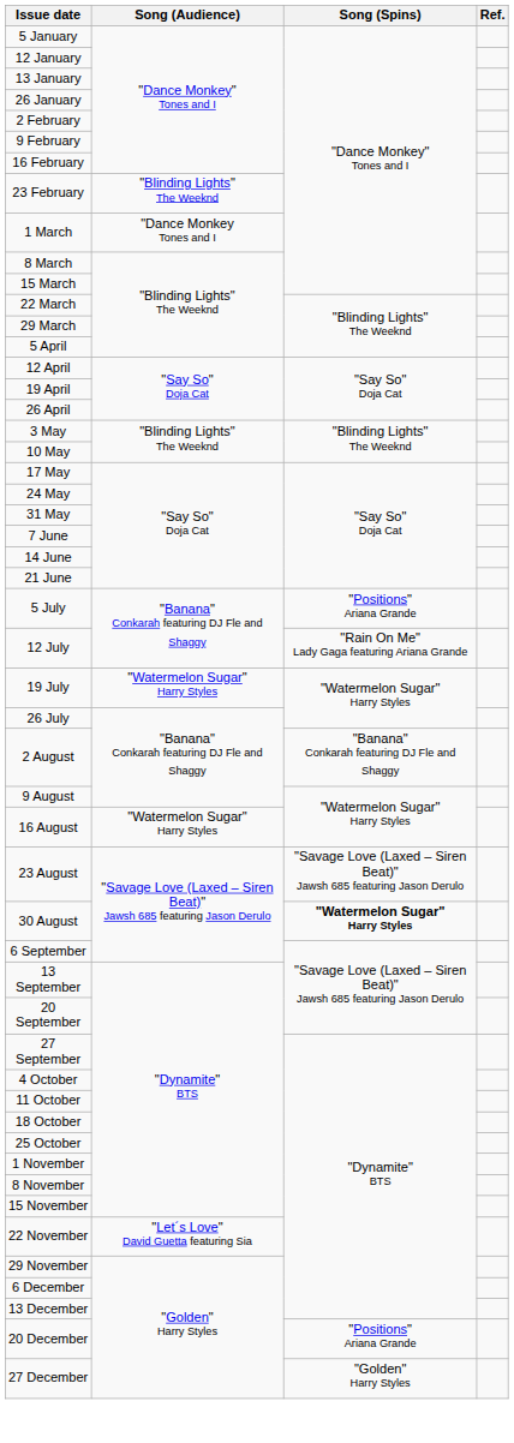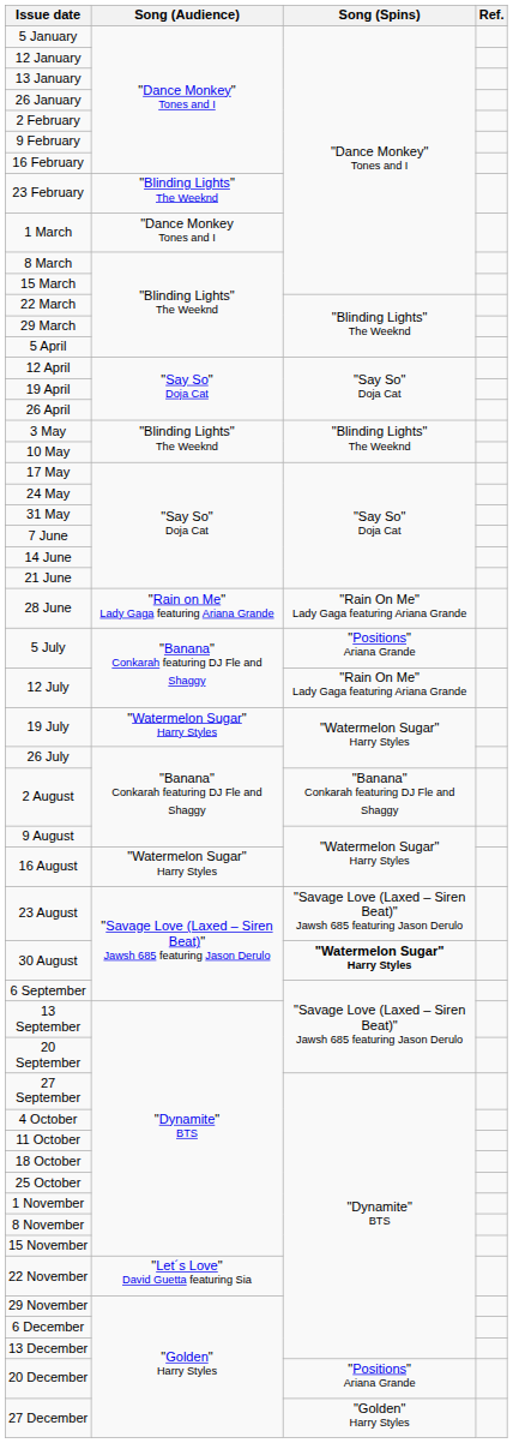+ row: 28 June | "Rain on Me" Lady Gaga featuring Ariana Grande | "Rain On Me" Lady Gaga featuring Ariana Grande
